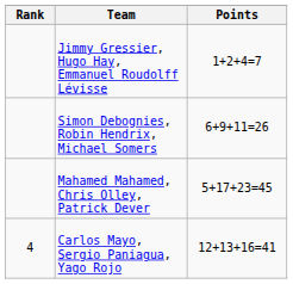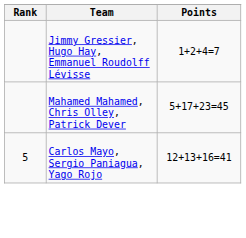- row: Simon Debognies, Robin Hendrix, Michael Somers | 6+9+11=26
Carlos Mayo, Sergio Paniagua, Yago Rojo | Rank: 4 -> 5
